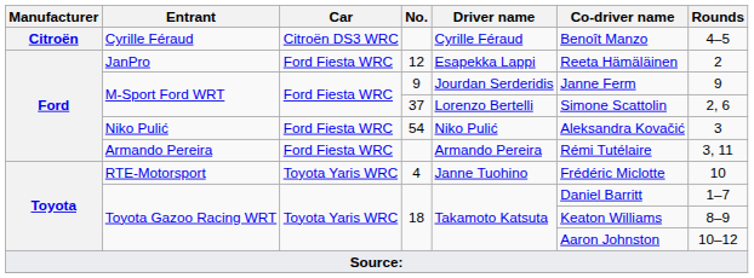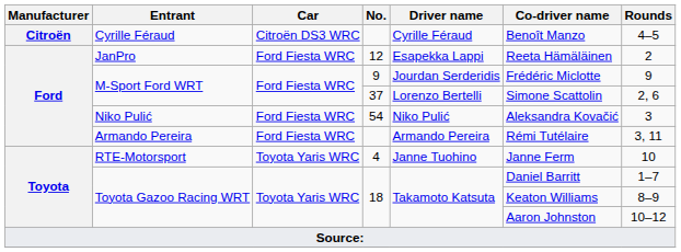M-Sport Ford WRT / 9 | Co-driver name: Janne Ferm -> Frédéric Miclotte
RTE-Motorsport | Co-driver name: Frédéric Miclotte -> Janne Ferm
